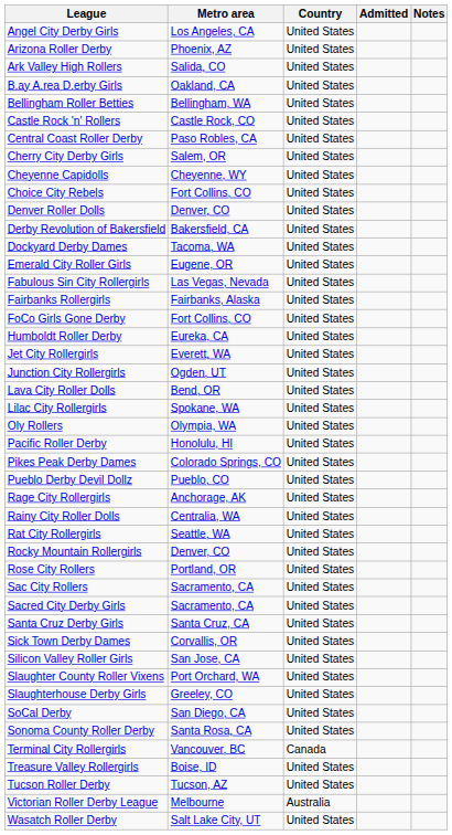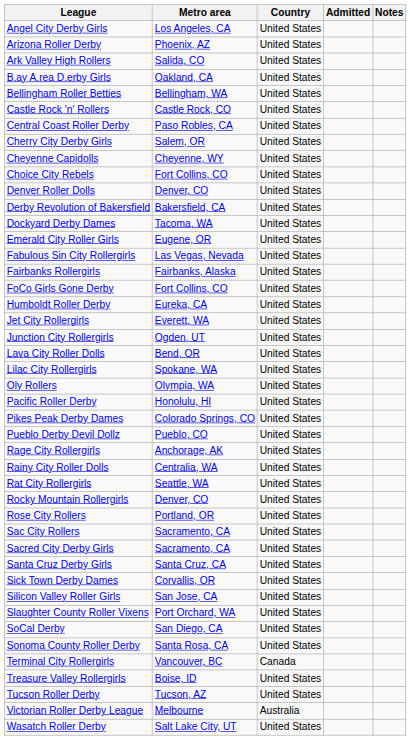- row: Slaughterhouse Derby Girls | Greeley, CO | United States
